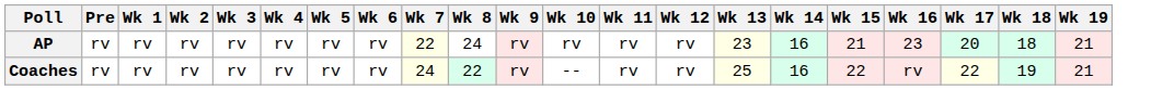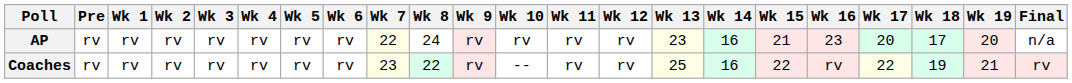+ column: Final | n/a | rv
AP | Wk 18: 18 -> 17
AP | Wk 19: 21 -> 20
Coaches | Wk 7: 24 -> 23
